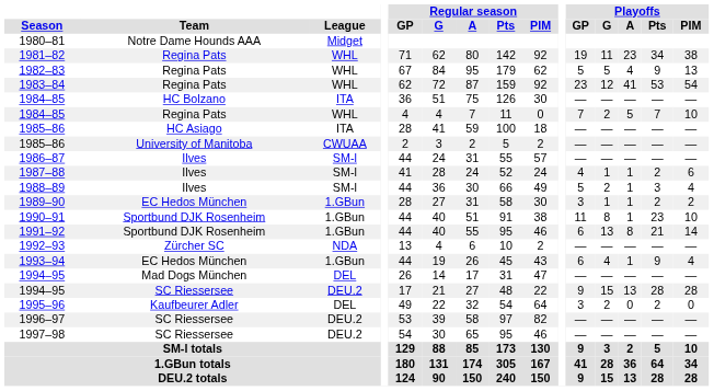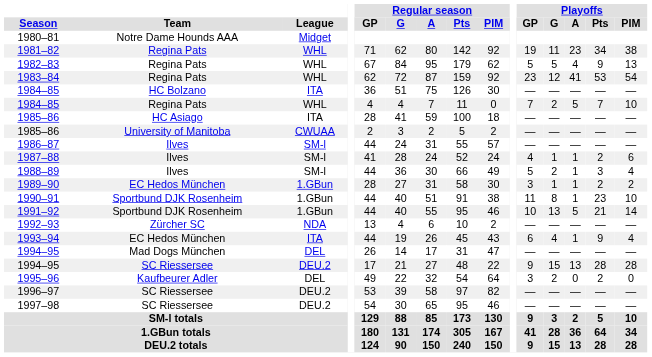1991–92 | Playoffs / GP: 6 -> 10
1991–92 | Playoffs / A: 8 -> 5
1993–94 | League: 1.GBun -> ITA
